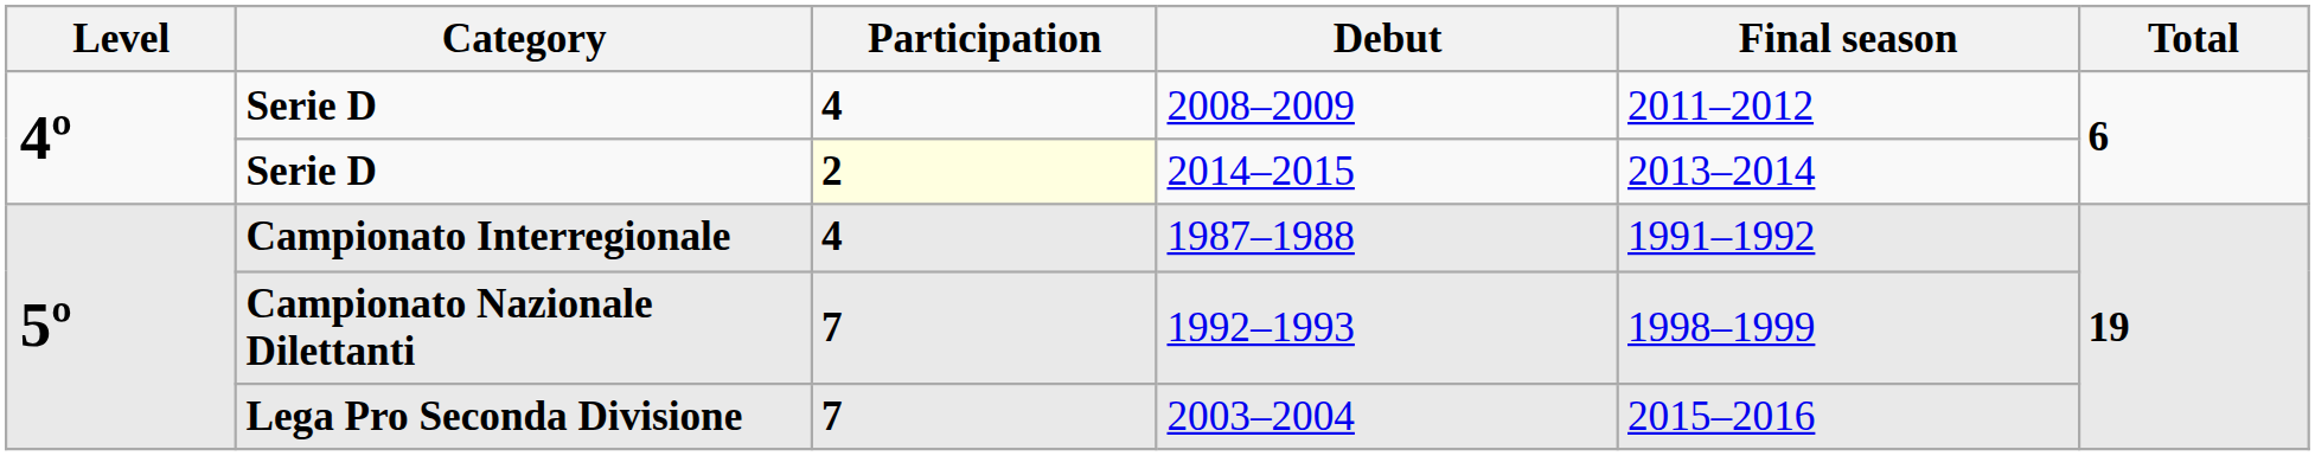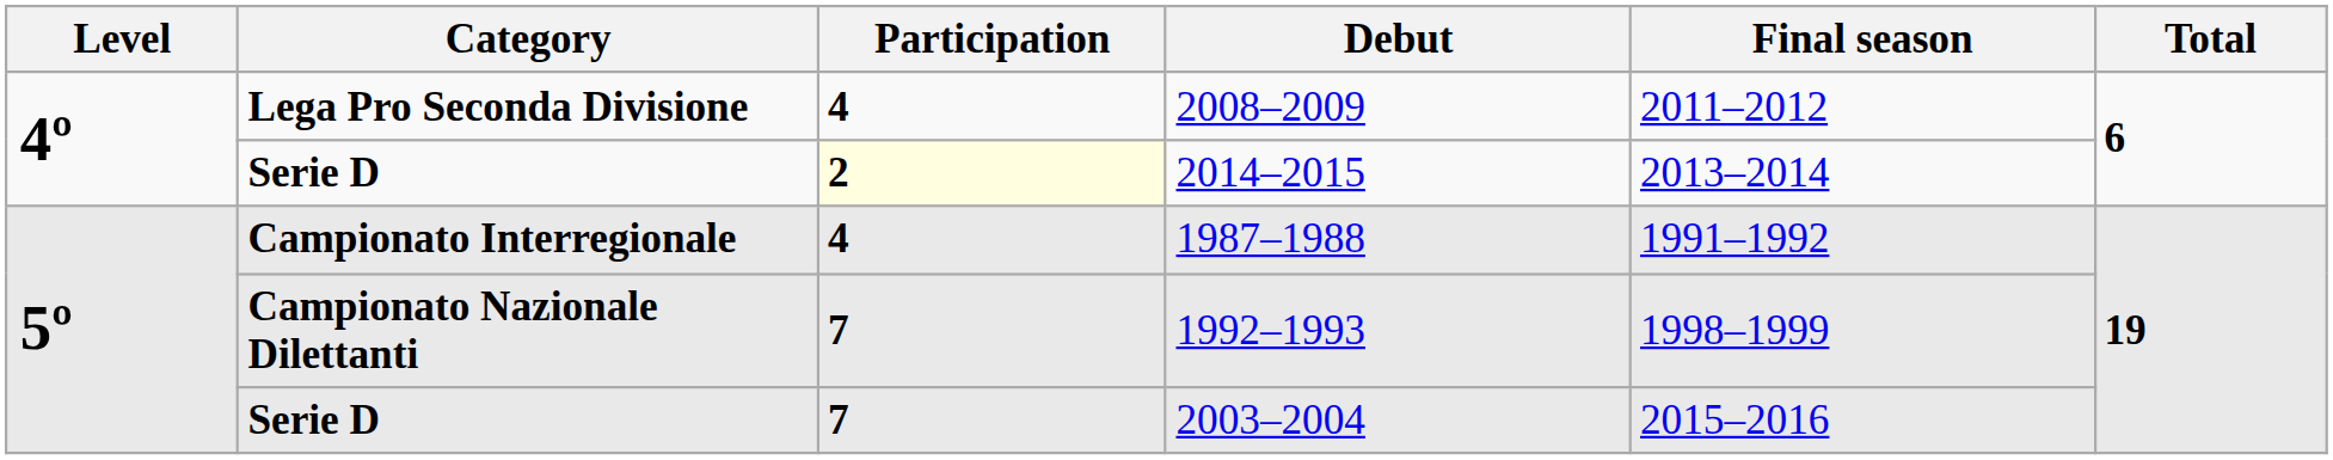2008–2009 | Category: Serie D -> Lega Pro Seconda Divisione
2003–2004 | Category: Lega Pro Seconda Divisione -> Serie D
